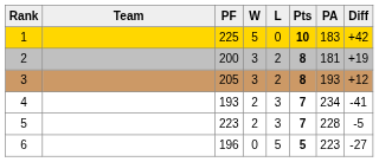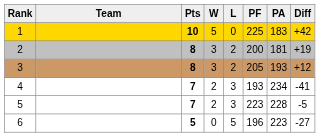columns swapped: Pts <-> PF
